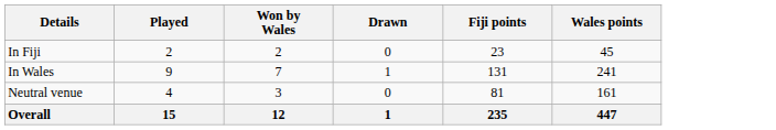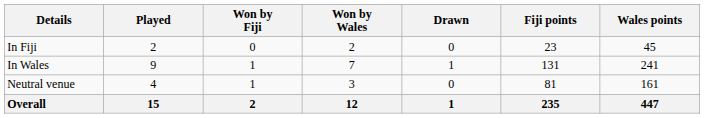+ column: Won by Fiji | 0 | 1 | 1 | 2
